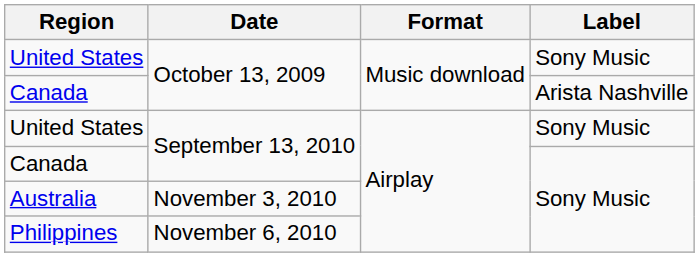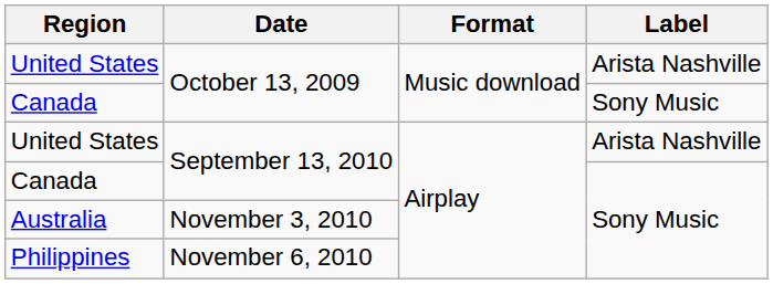United States / October 13, 2009 | Label: Sony Music -> Arista Nashville
Canada / October 13, 2009 | Label: Arista Nashville -> Sony Music
United States / September 13, 2010 | Label: Sony Music -> Arista Nashville
